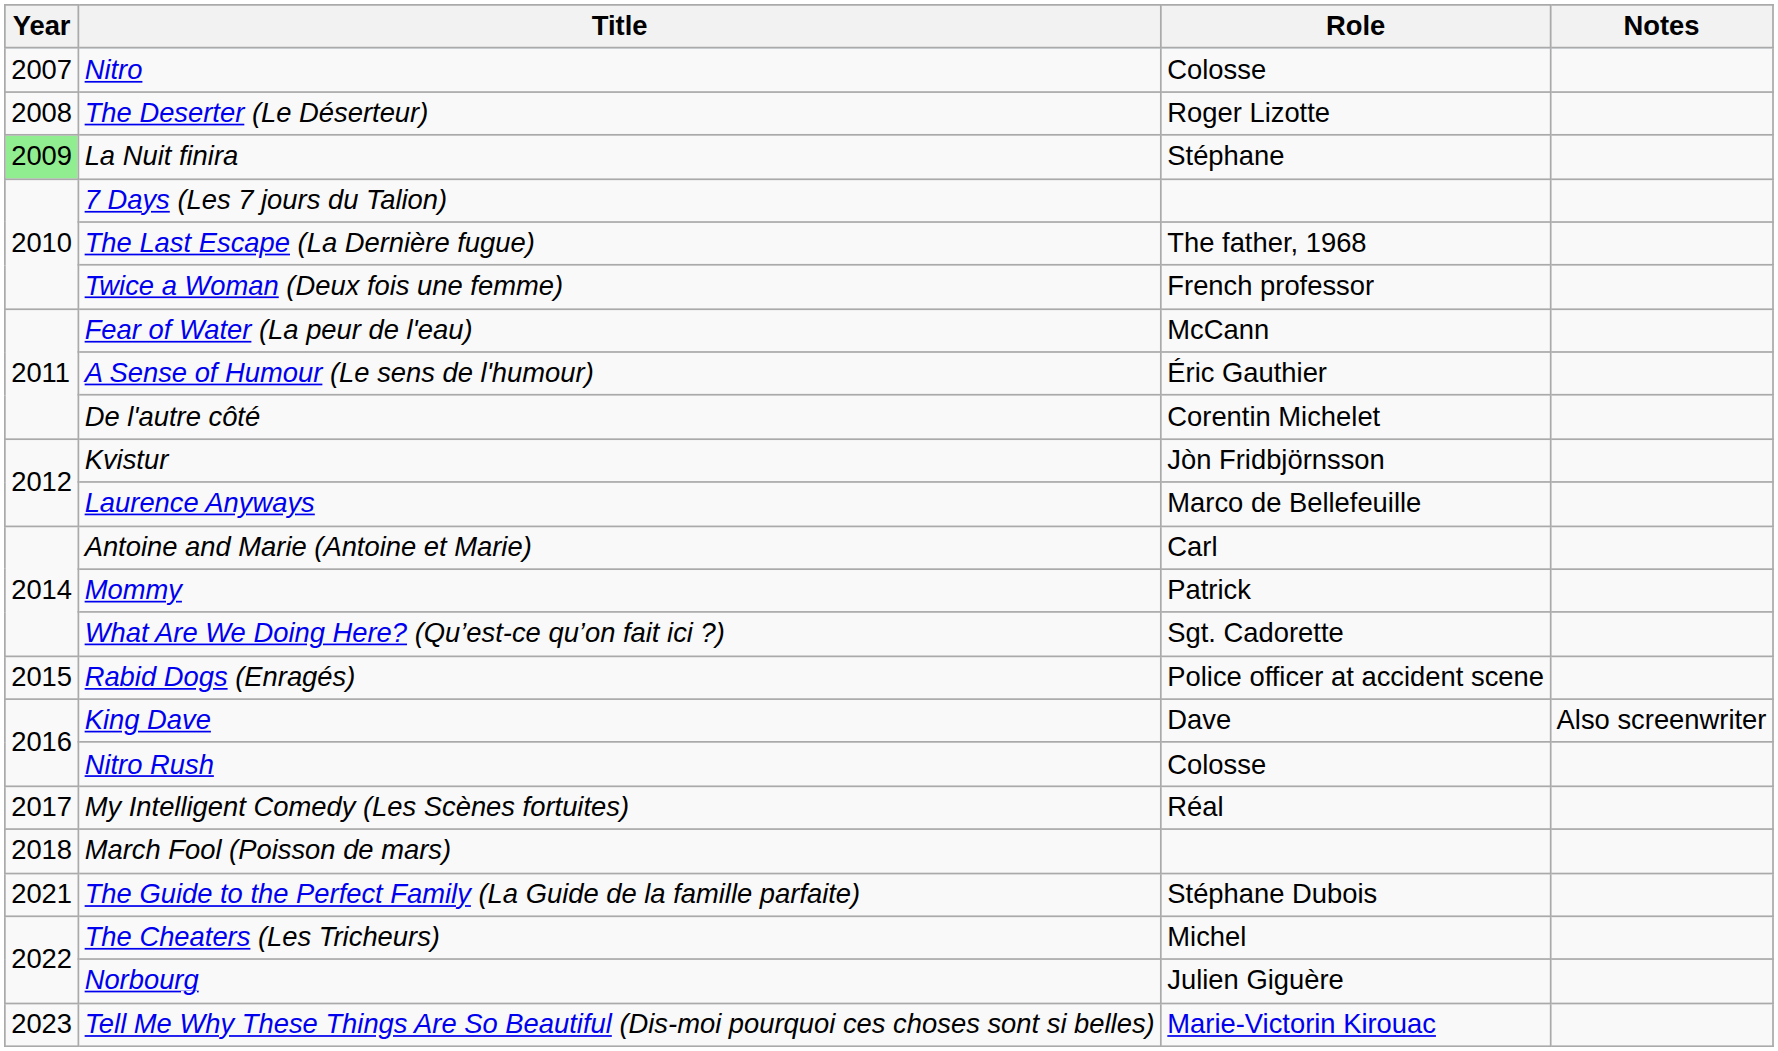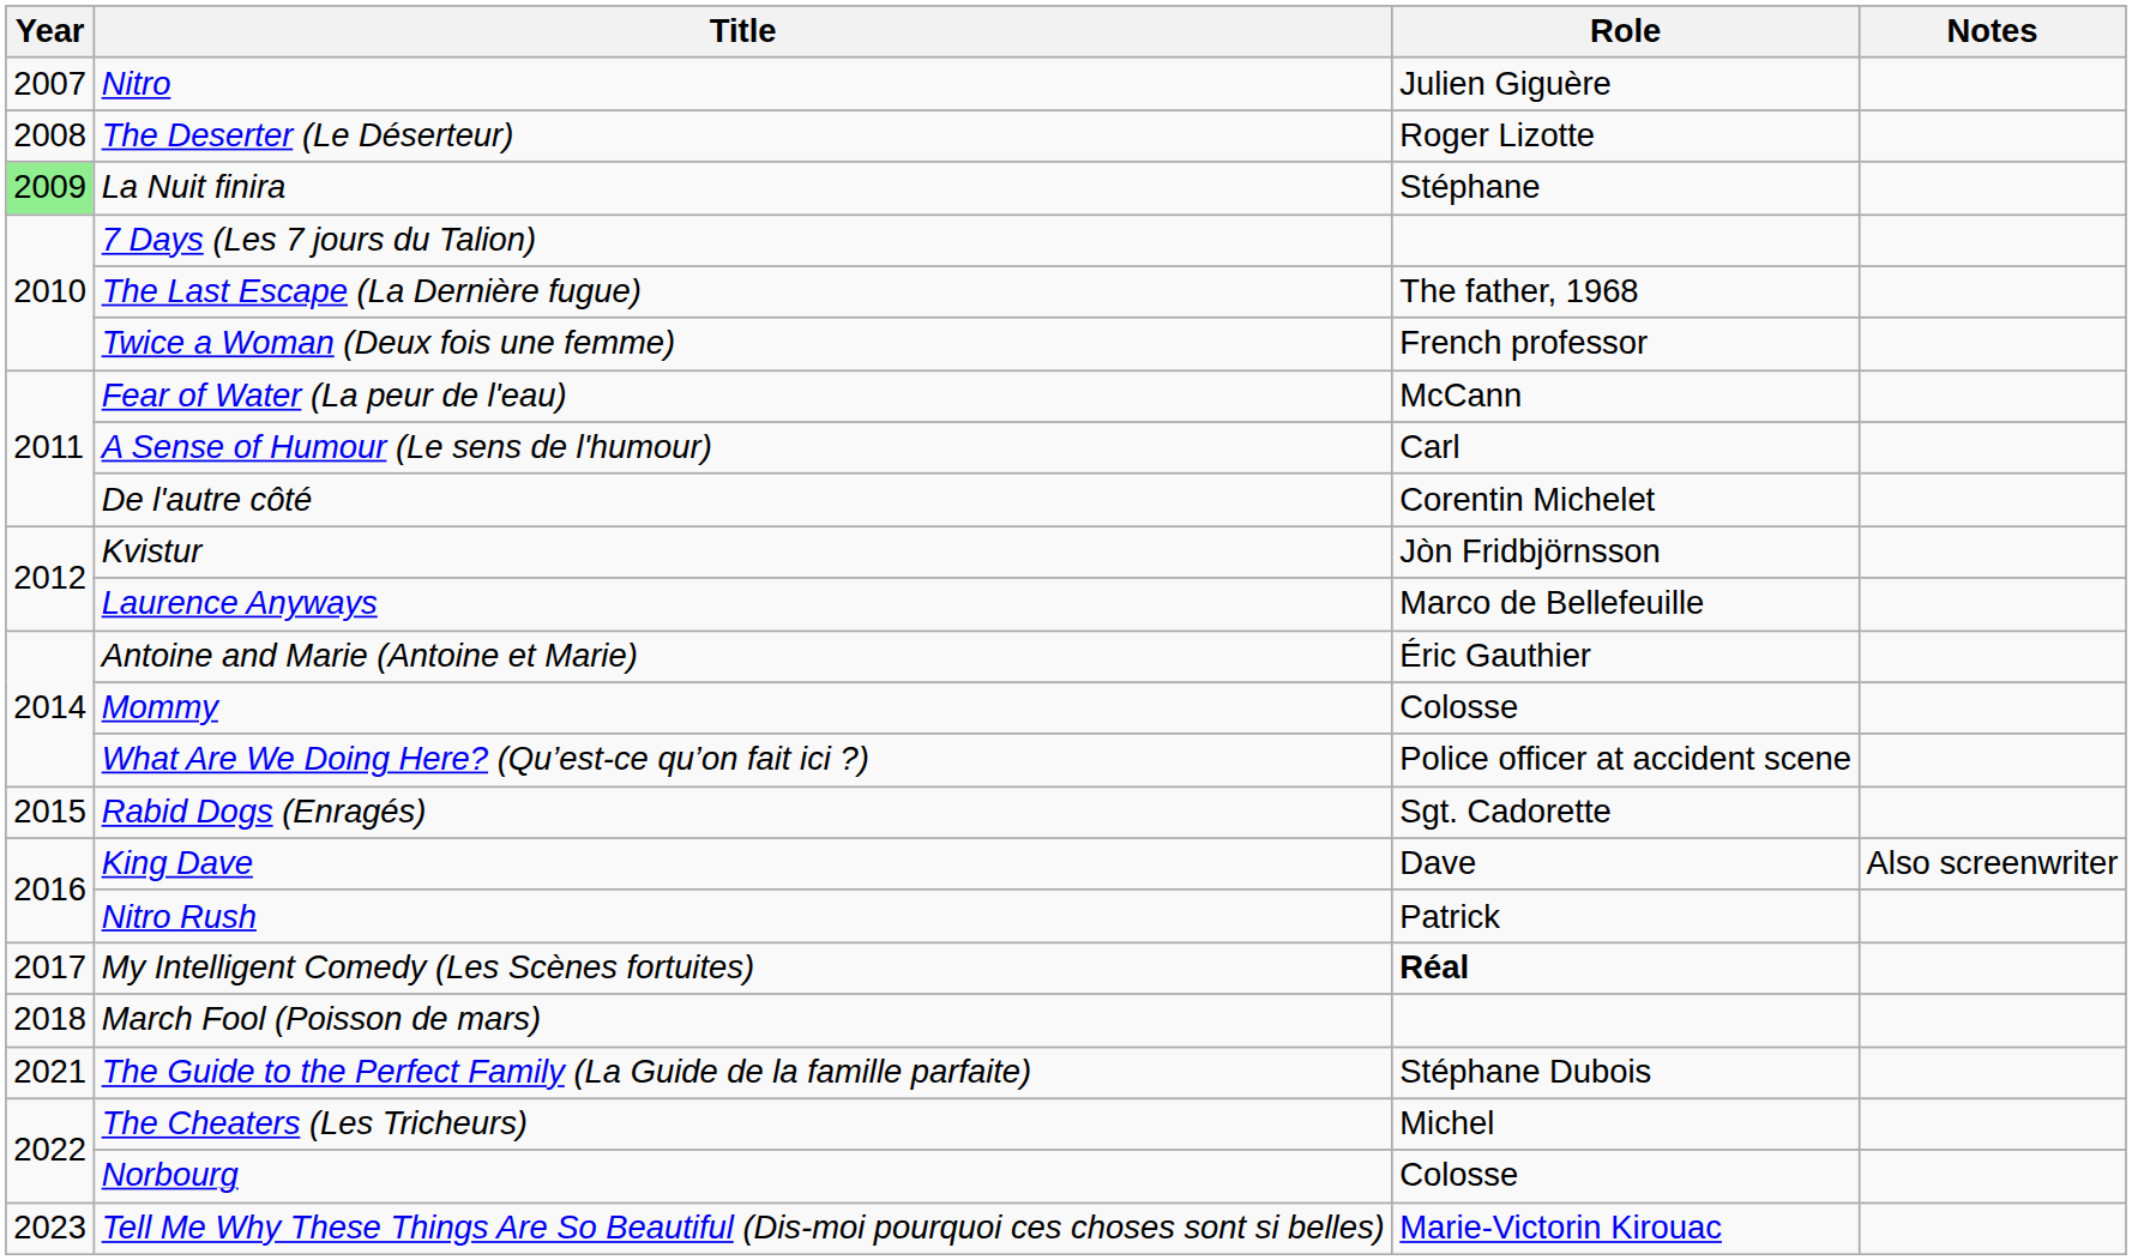Nitro | Role: Colosse -> Julien Giguère
A Sense of Humour (Le sens de l'humour) | Role: Éric Gauthier -> Carl
Antoine and Marie (Antoine et Marie) | Role: Carl -> Éric Gauthier
Mommy | Role: Patrick -> Colosse
What Are We Doing Here? (Qu’est-ce qu’on fait ici ?) | Role: Sgt. Cadorette -> Police officer at accident scene
Rabid Dogs (Enragés) | Role: Police officer at accident scene -> Sgt. Cadorette
Nitro Rush | Role: Colosse -> Patrick
My Intelligent Comedy (Les Scènes fortuites) | Role: normal -> bold
Norbourg | Role: Julien Giguère -> Colosse
